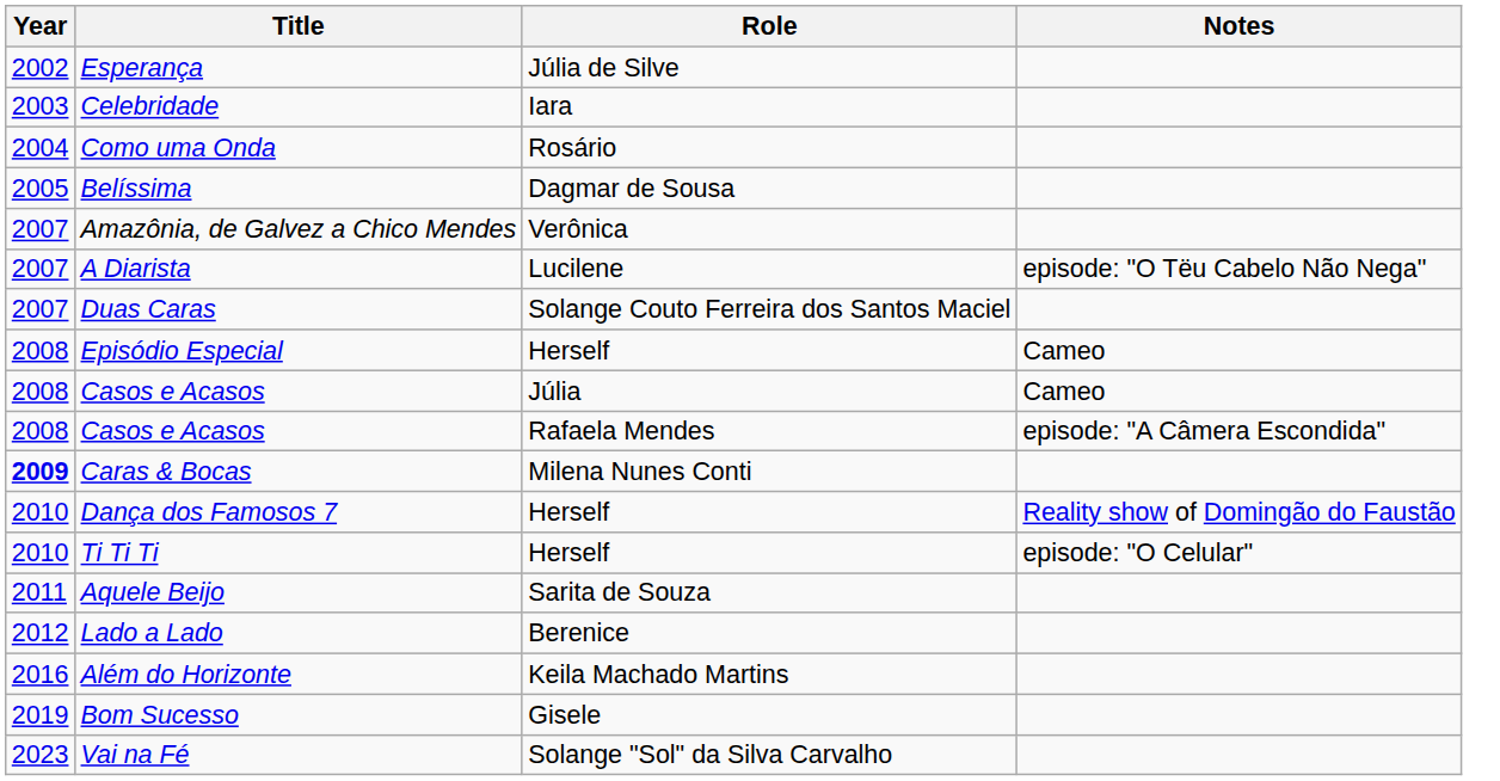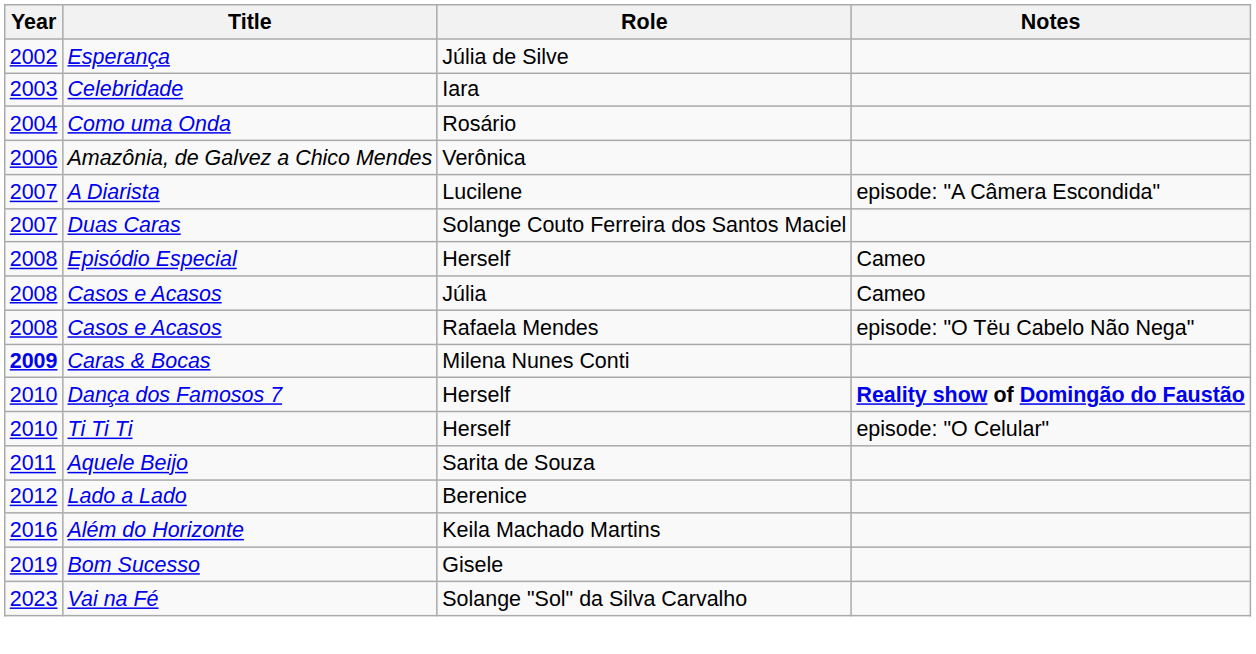- row: 2005 | Belíssima | Dagmar de Sousa
Amazônia, de Galvez a Chico Mendes | Year: 2007 -> 2006
A Diarista | Notes: episode: "O Tëu Cabelo Não Nega" -> episode: "A Câmera Escondida"
Casos e Acasos / Rafaela Mendes | Notes: episode: "A Câmera Escondida" -> episode: "O Tëu Cabelo Não Nega"
Dança dos Famosos 7 | Notes: normal -> bold
